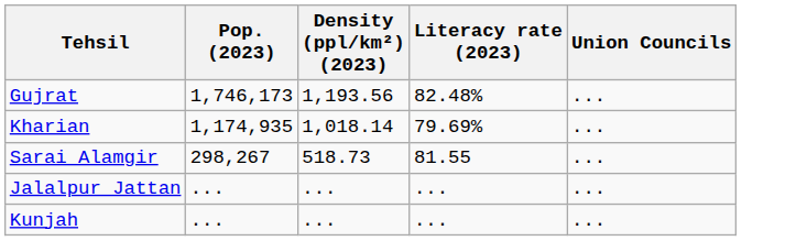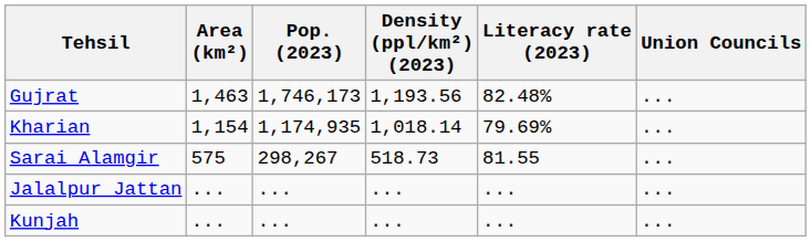+ column: Area (km²) | 1,463 | 1,154 | 575 | ... | ...
